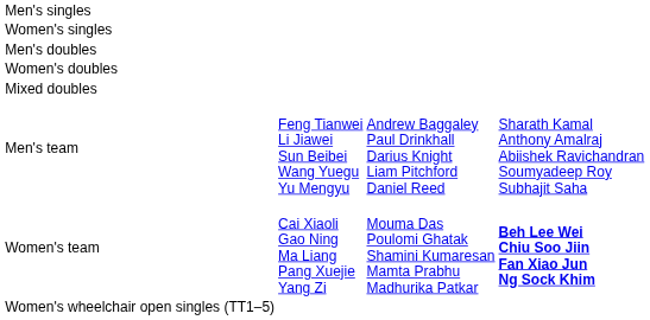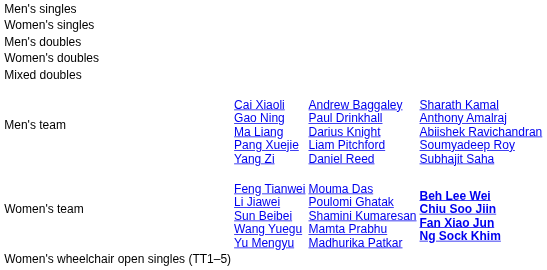Men's team | column 2: Feng Tianwei Li Jiawei Sun Beibei Wang Yuegu Yu Mengyu -> Cai Xiaoli Gao Ning Ma Liang Pang Xuejie Yang Zi
Women's team | column 2: Cai Xiaoli Gao Ning Ma Liang Pang Xuejie Yang Zi -> Feng Tianwei Li Jiawei Sun Beibei Wang Yuegu Yu Mengyu
